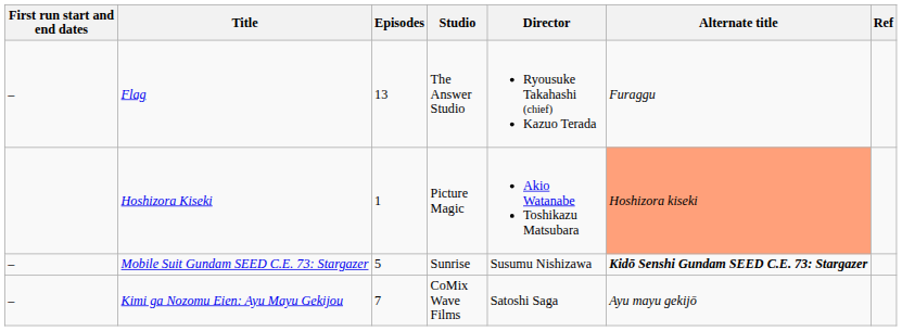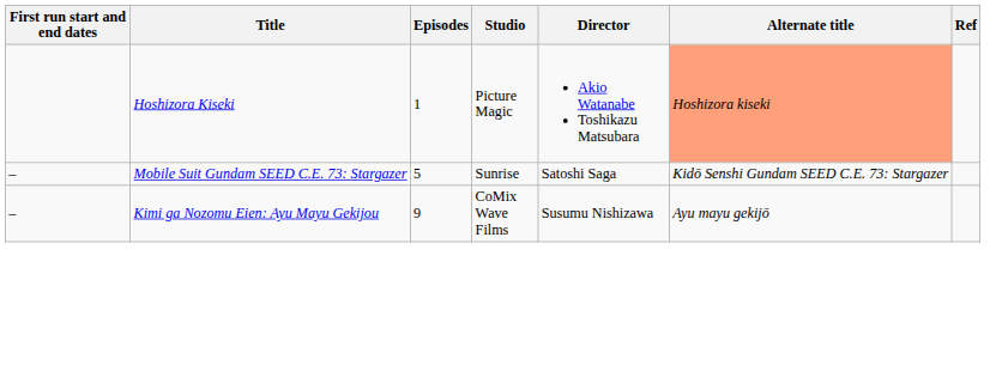- row: – | Flag | 13 | The Answer Studio | Ryousuke Takahashi (chief) Kazuo Terada | Furaggu
Mobile Suit Gundam SEED C.E. 73: Stargazer | Director: Susumu Nishizawa -> Satoshi Saga
Mobile Suit Gundam SEED C.E. 73: Stargazer | Alternate title: bold -> normal
Kimi ga Nozomu Eien: Ayu Mayu Gekijou | Episodes: 7 -> 9
Kimi ga Nozomu Eien: Ayu Mayu Gekijou | Director: Satoshi Saga -> Susumu Nishizawa
